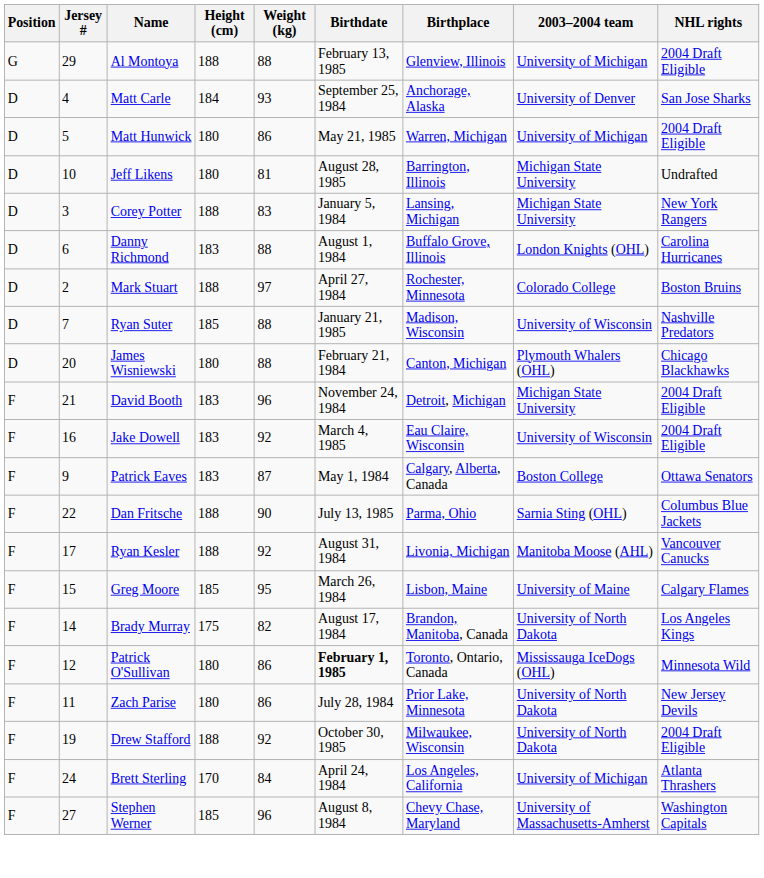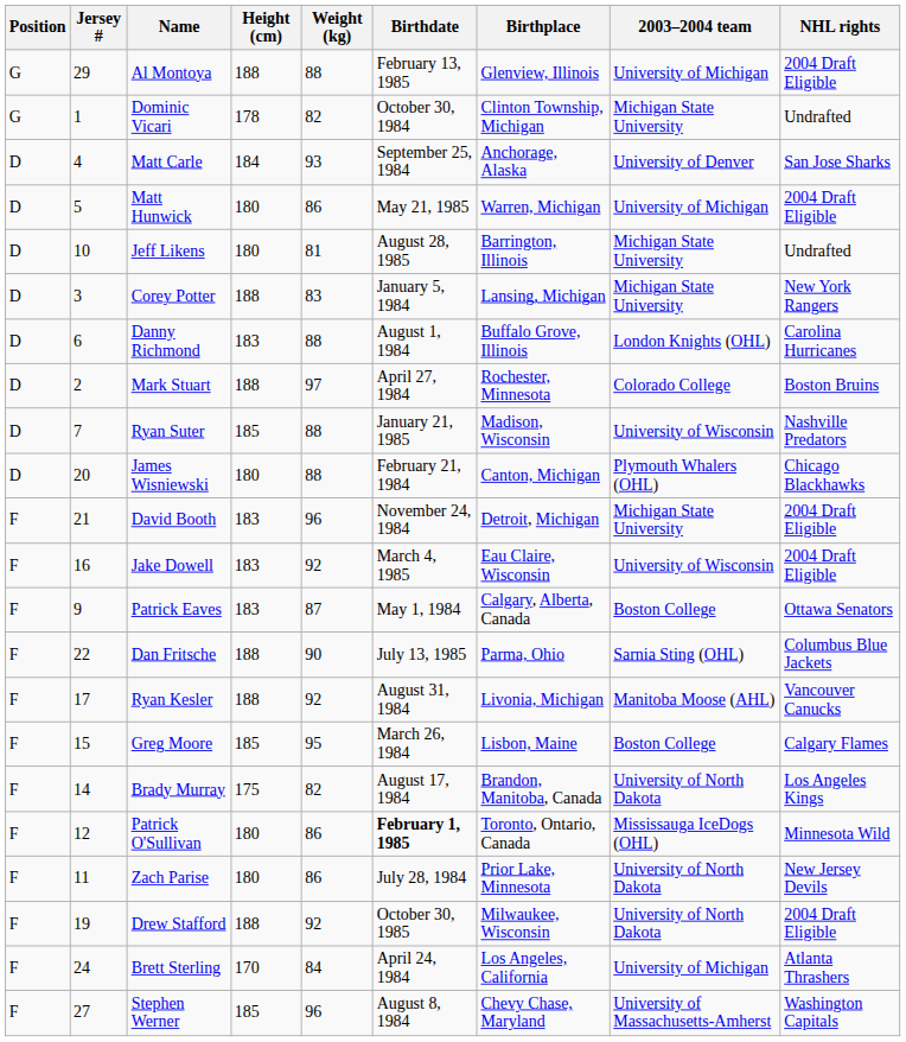+ row: G | 1 | Dominic Vicari | 178 | 82 | October 30, 1984 | Clinton Township, Michigan | Michigan State University | Undrafted
Greg Moore | 2003–2004 team: University of Maine -> Boston College
